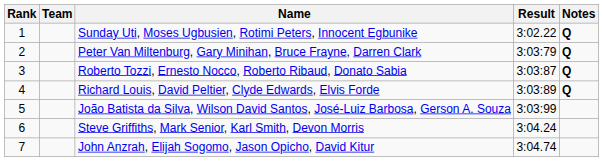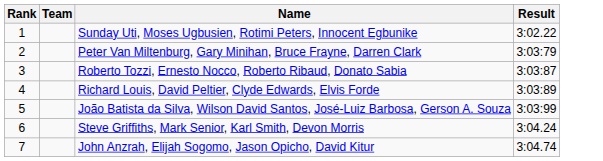- column: Notes | Q | Q | Q | Q
